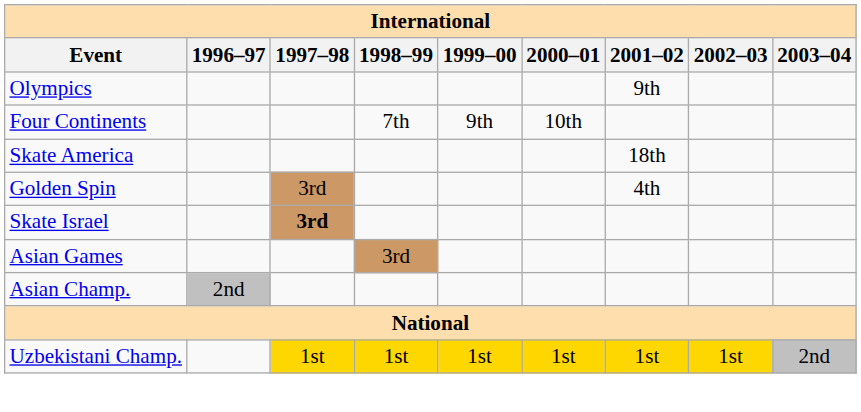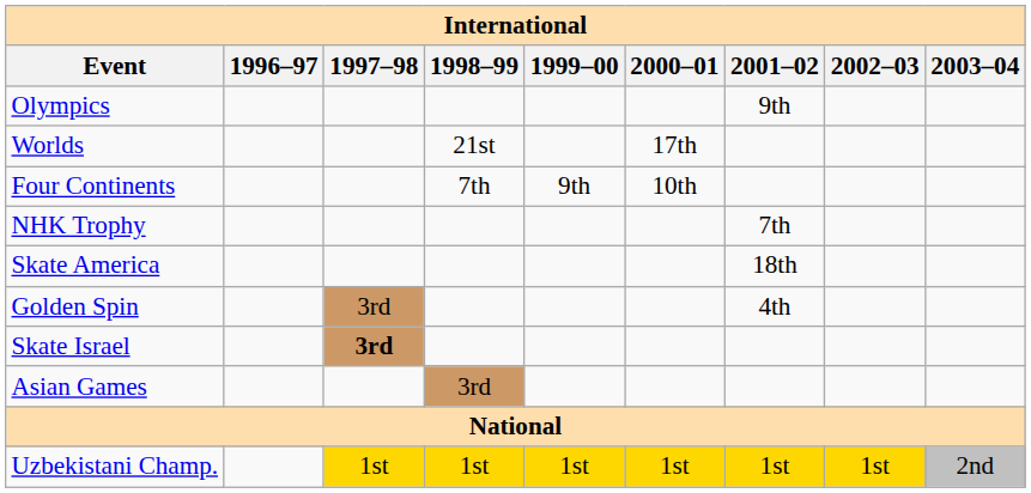+ row: Worlds | 21st | 17th
+ row: NHK Trophy | 7th
- row: Asian Champ. | 2nd
